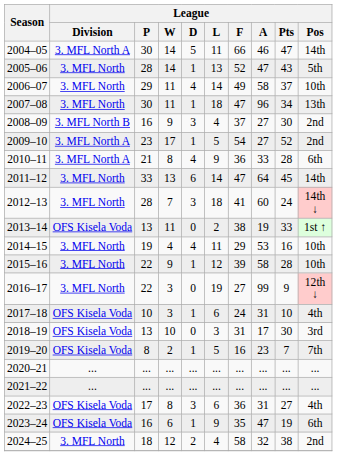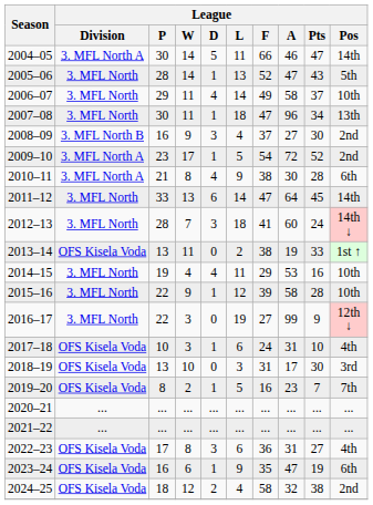2009–10 | League / A: 27 -> 72
2010–11 | League / F: 36 -> 38
2010–11 | League / A: 33 -> 30
2024–25 | League / Division: 3. MFL North -> OFS Kisela Voda
